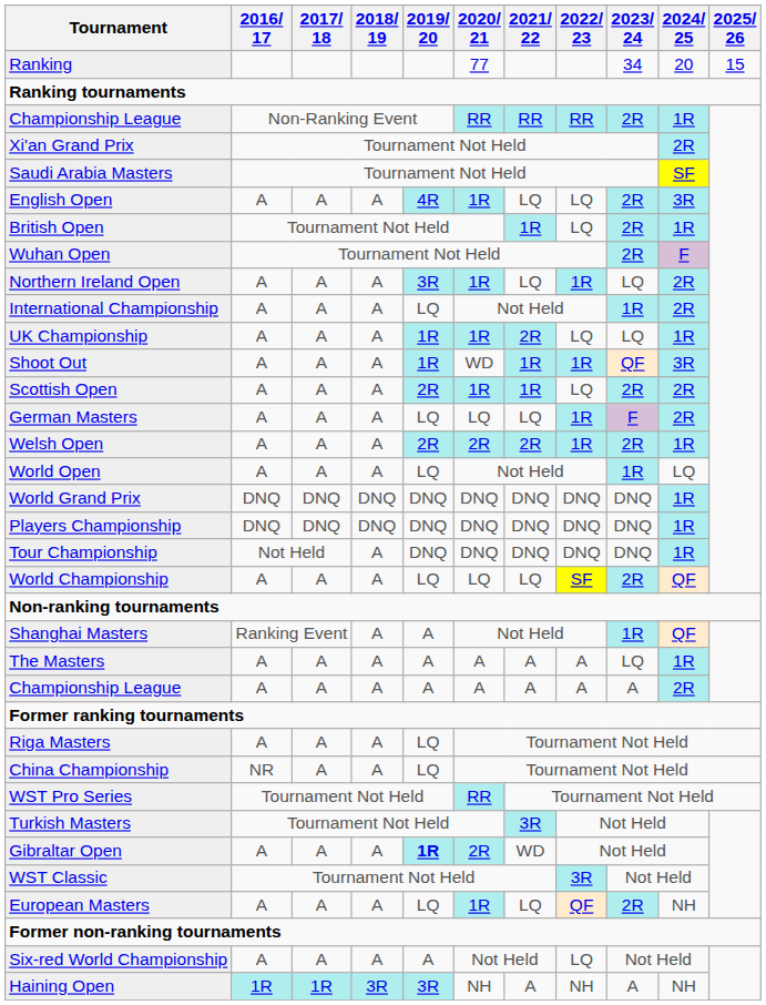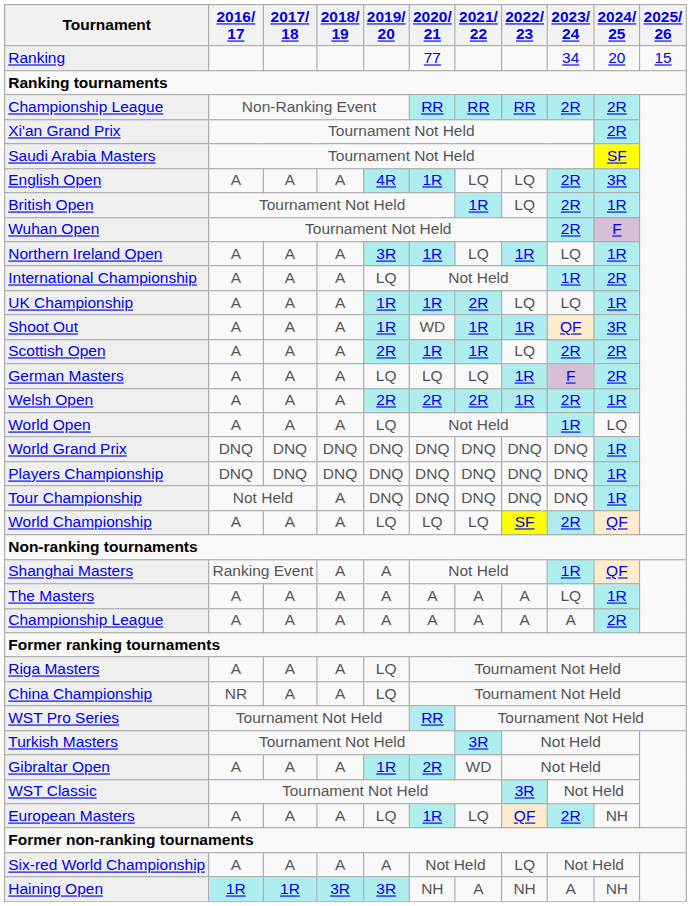Championship League / Non-Ranking Event | 2024/ 25: 1R -> 2R
Northern Ireland Open | 2024/ 25: 2R -> 1R
Gibraltar Open | 2019/ 20: bold -> normal
